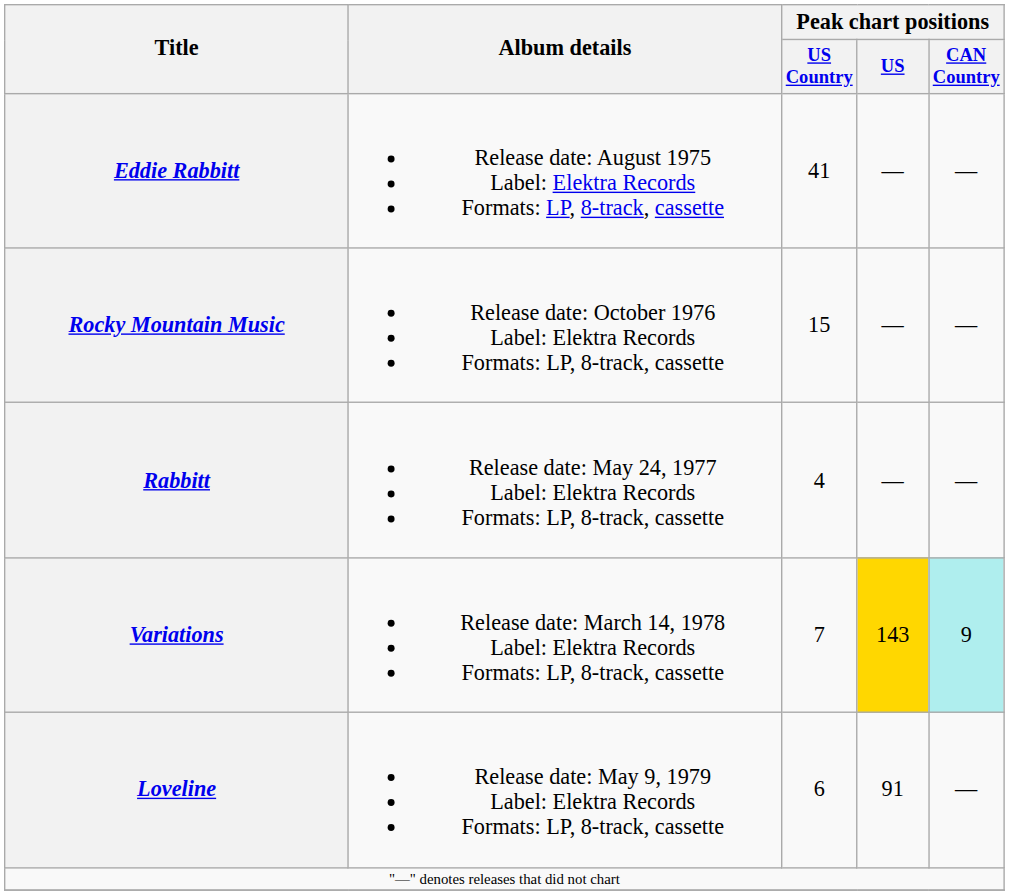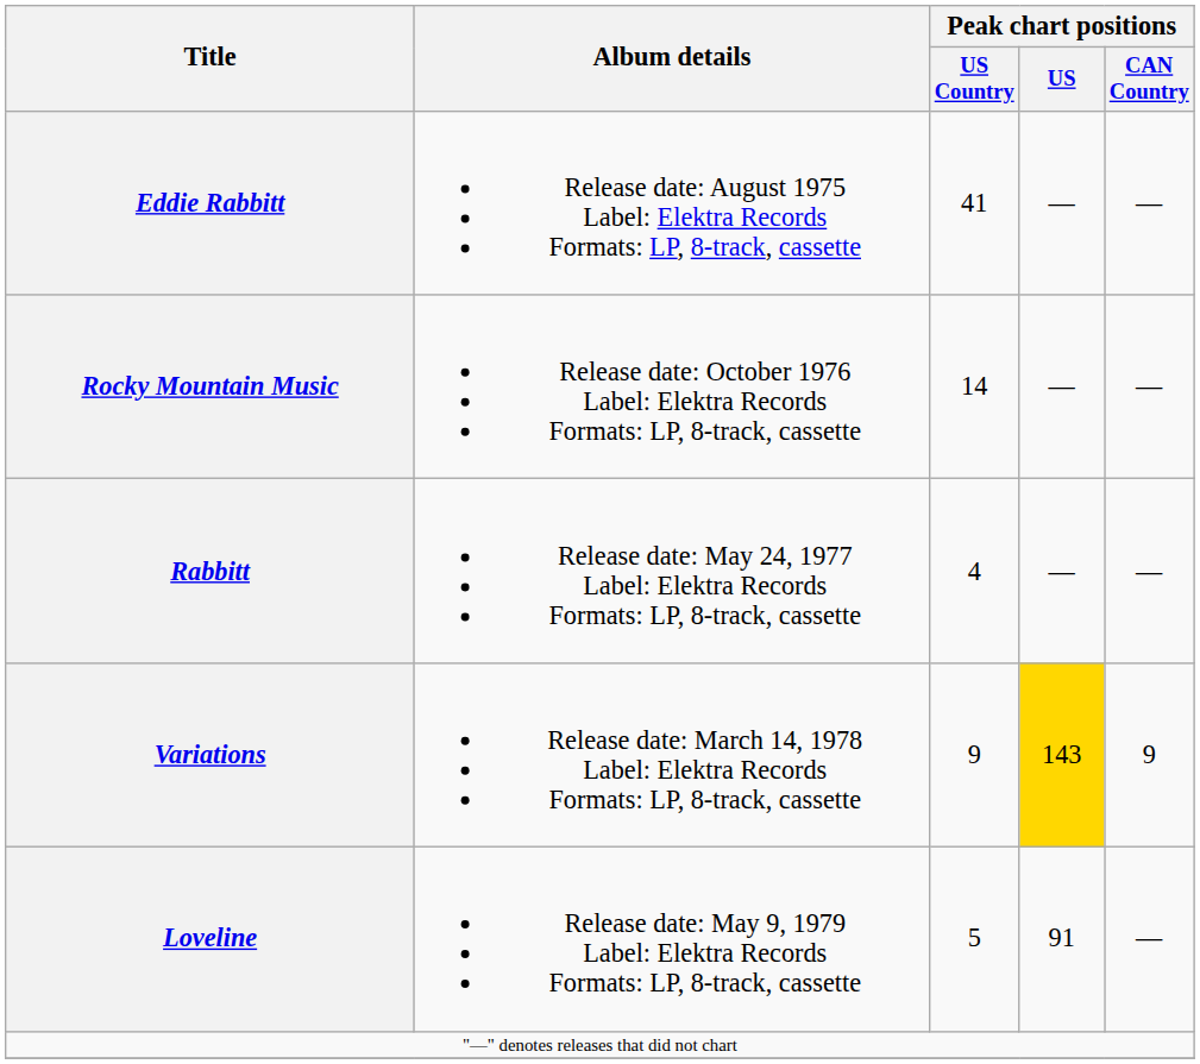Rocky Mountain Music | Peak chart positions / US Country: 15 -> 14
Variations | Peak chart positions / US Country: 7 -> 9
Variations | Peak chart positions / CAN Country: paleturquoise background -> no background
Loveline | Peak chart positions / US Country: 6 -> 5
